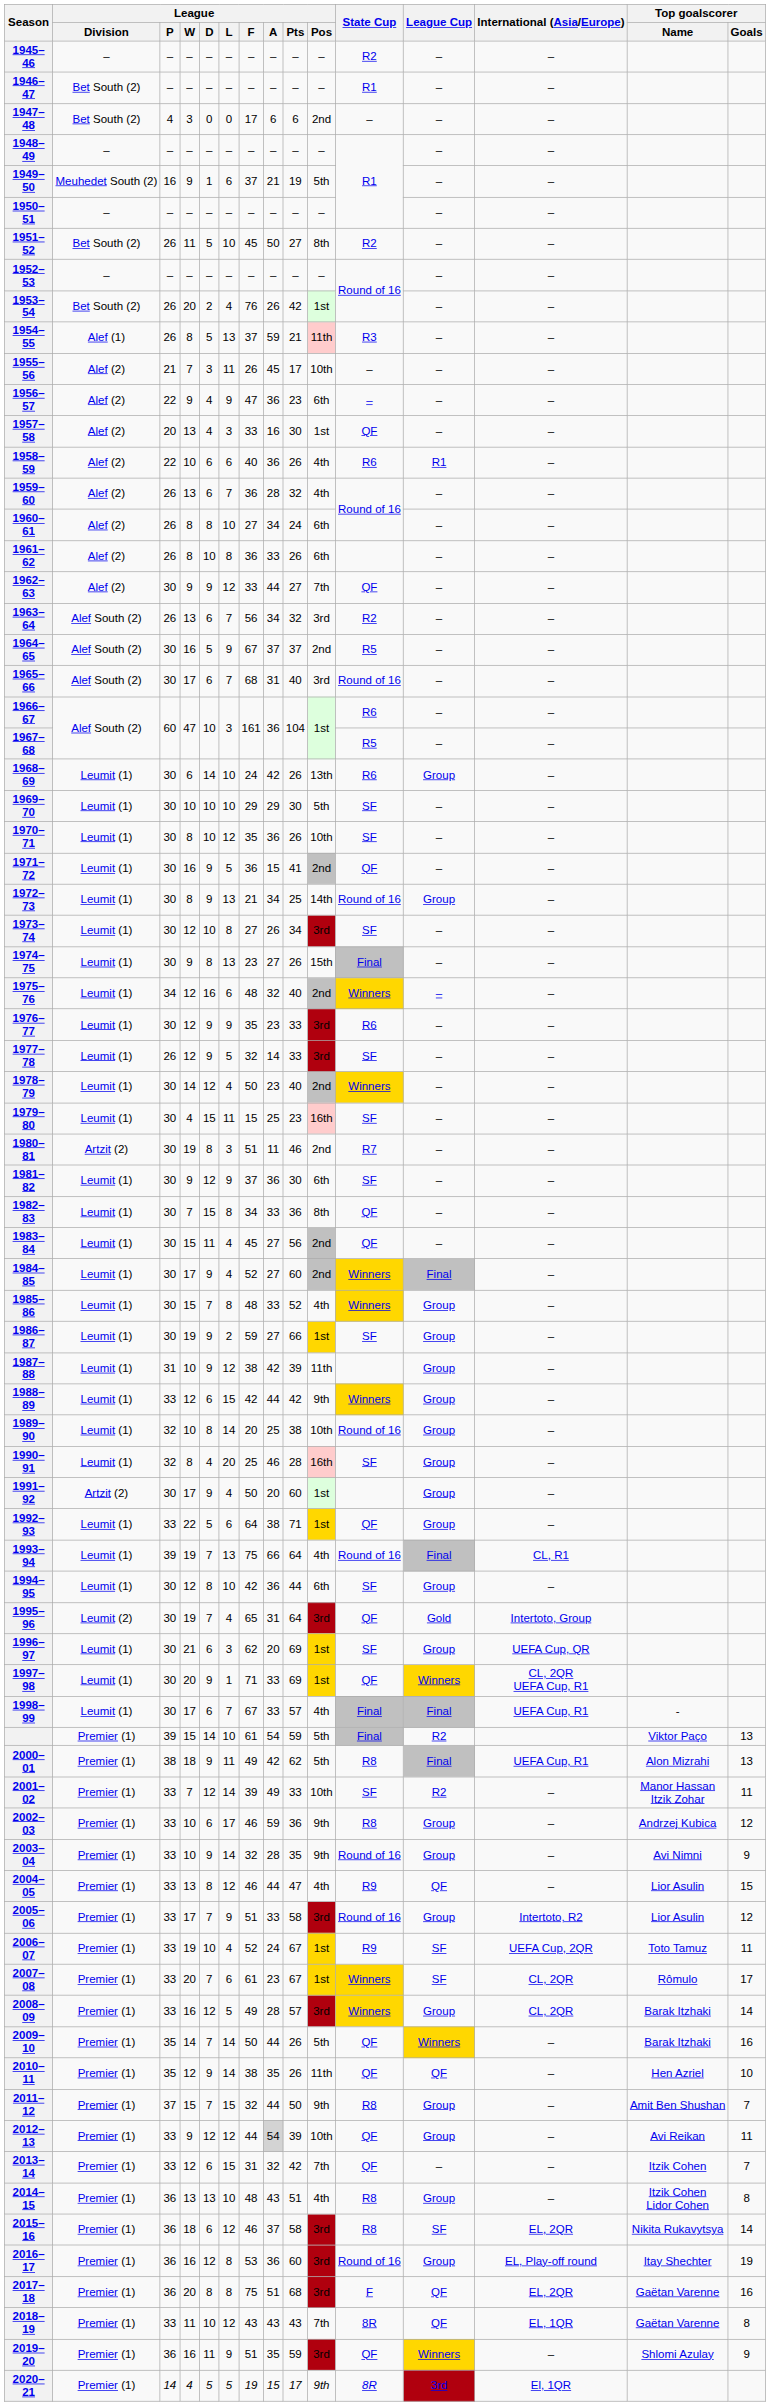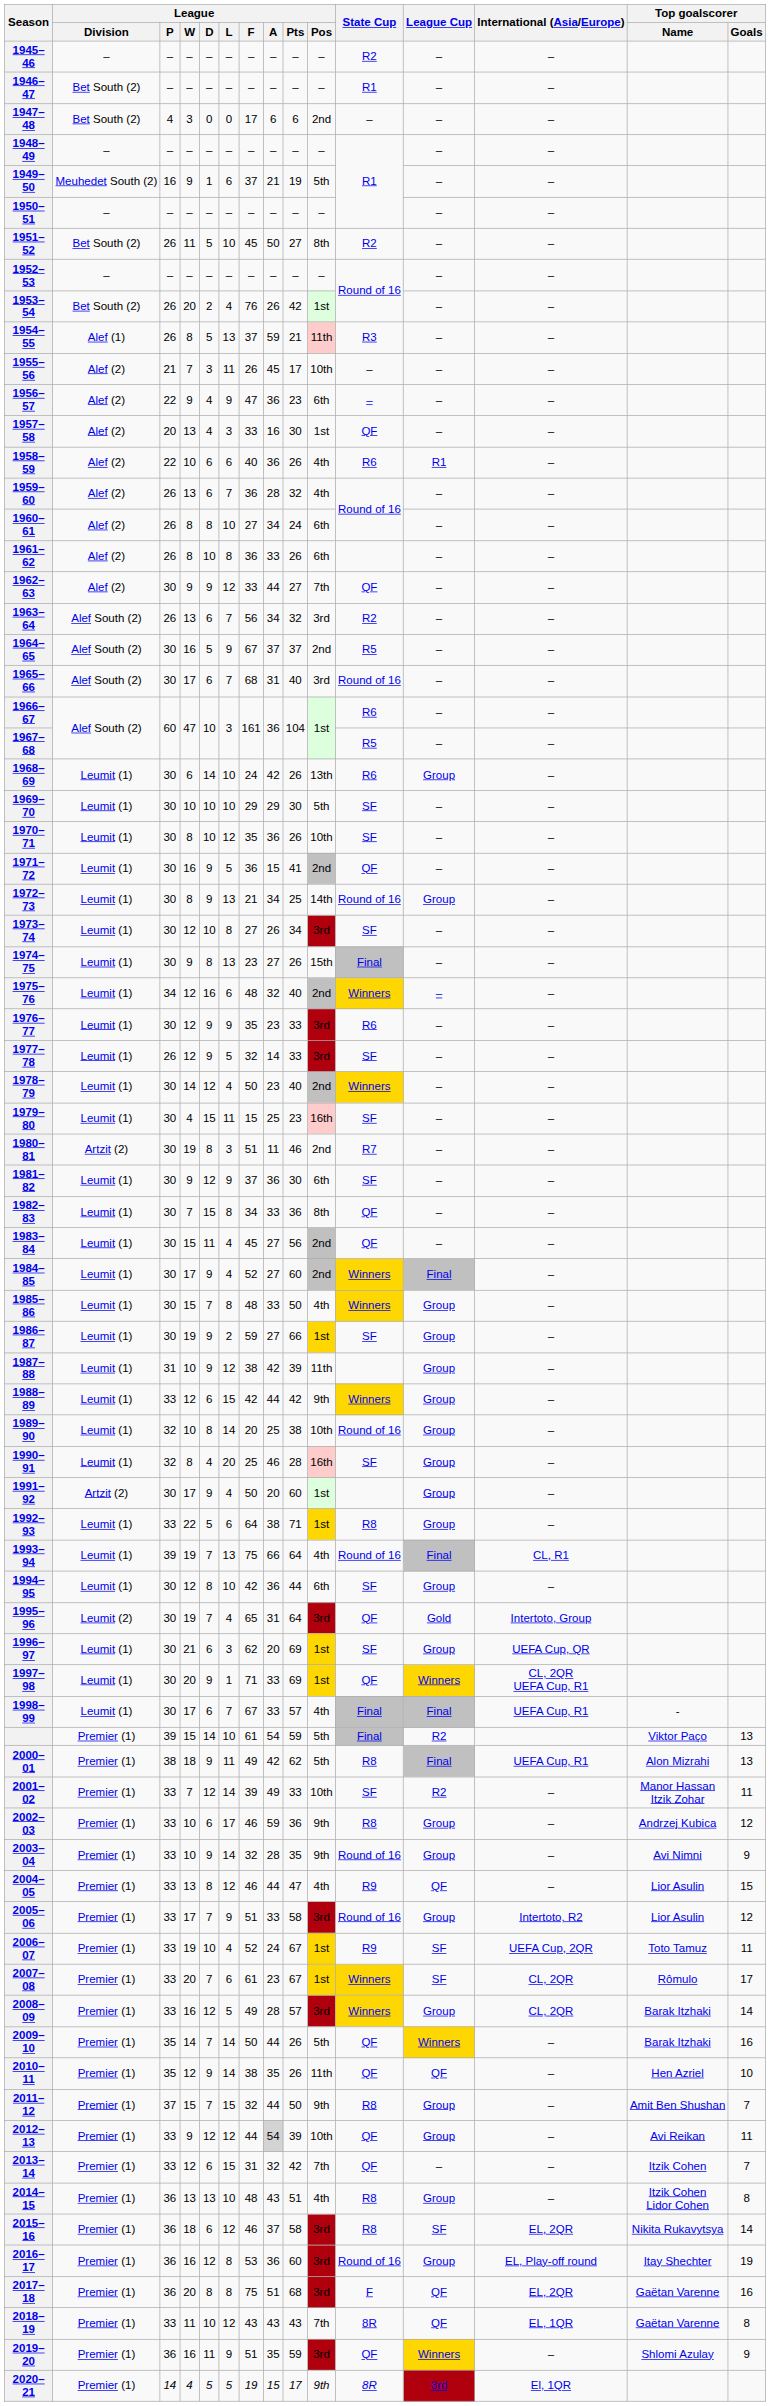1985–86 | League / Pts: 52 -> 50
1992–93 | State Cup: QF -> R8
